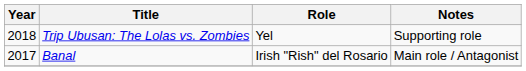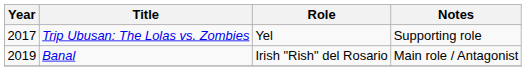Trip Ubusan: The Lolas vs. Zombies | Year: 2018 -> 2017
Banal | Year: 2017 -> 2019
